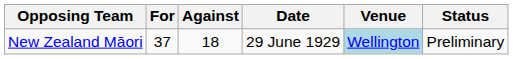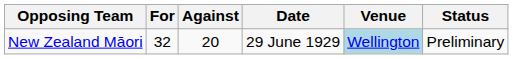New Zealand Māori | For: 37 -> 32
New Zealand Māori | Against: 18 -> 20
